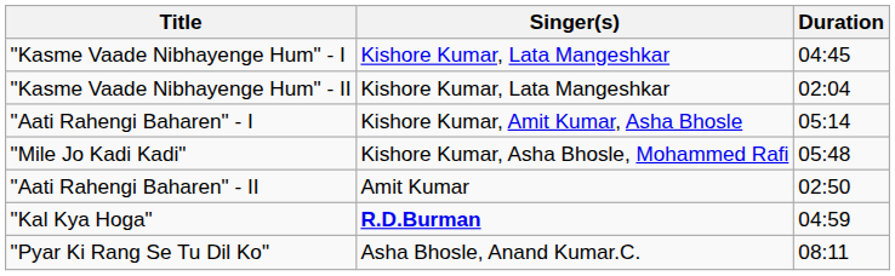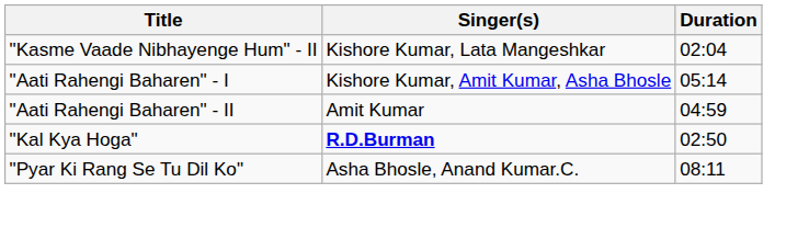- row: "Kasme Vaade Nibhayenge Hum" - I | Kishore Kumar, Lata Mangeshkar | 04:45
- row: "Mile Jo Kadi Kadi" | Kishore Kumar, Asha Bhosle, Mohammed Rafi | 05:48
"Aati Rahengi Baharen" - II | Duration: 02:50 -> 04:59
"Kal Kya Hoga" | Duration: 04:59 -> 02:50
